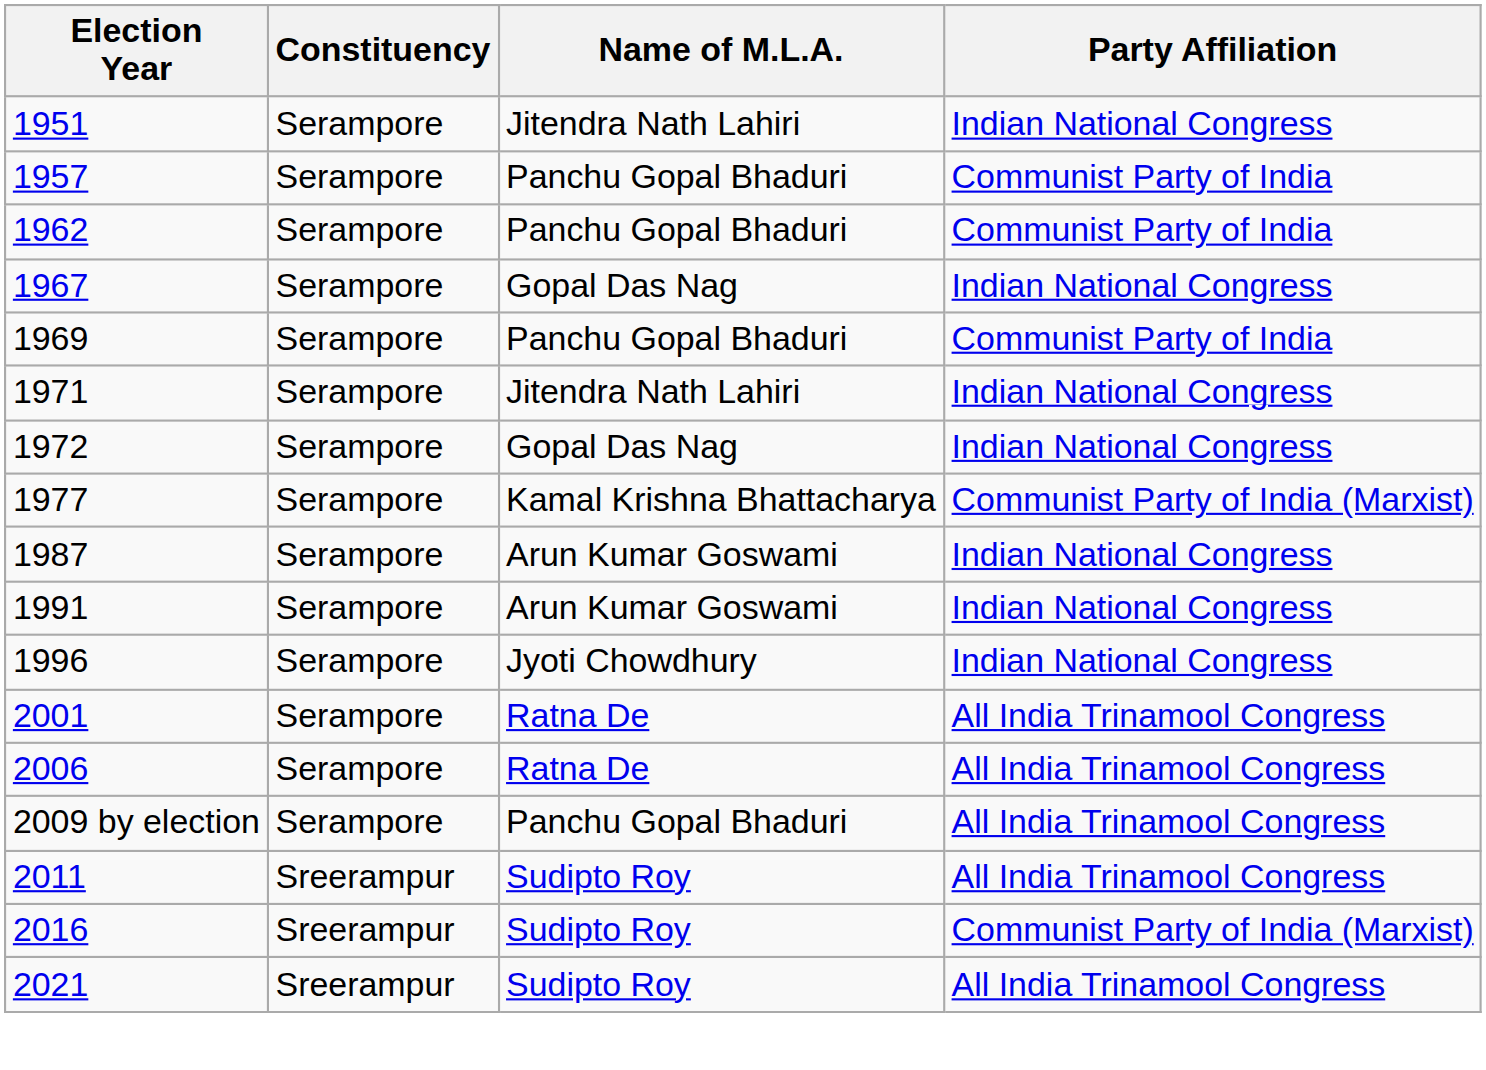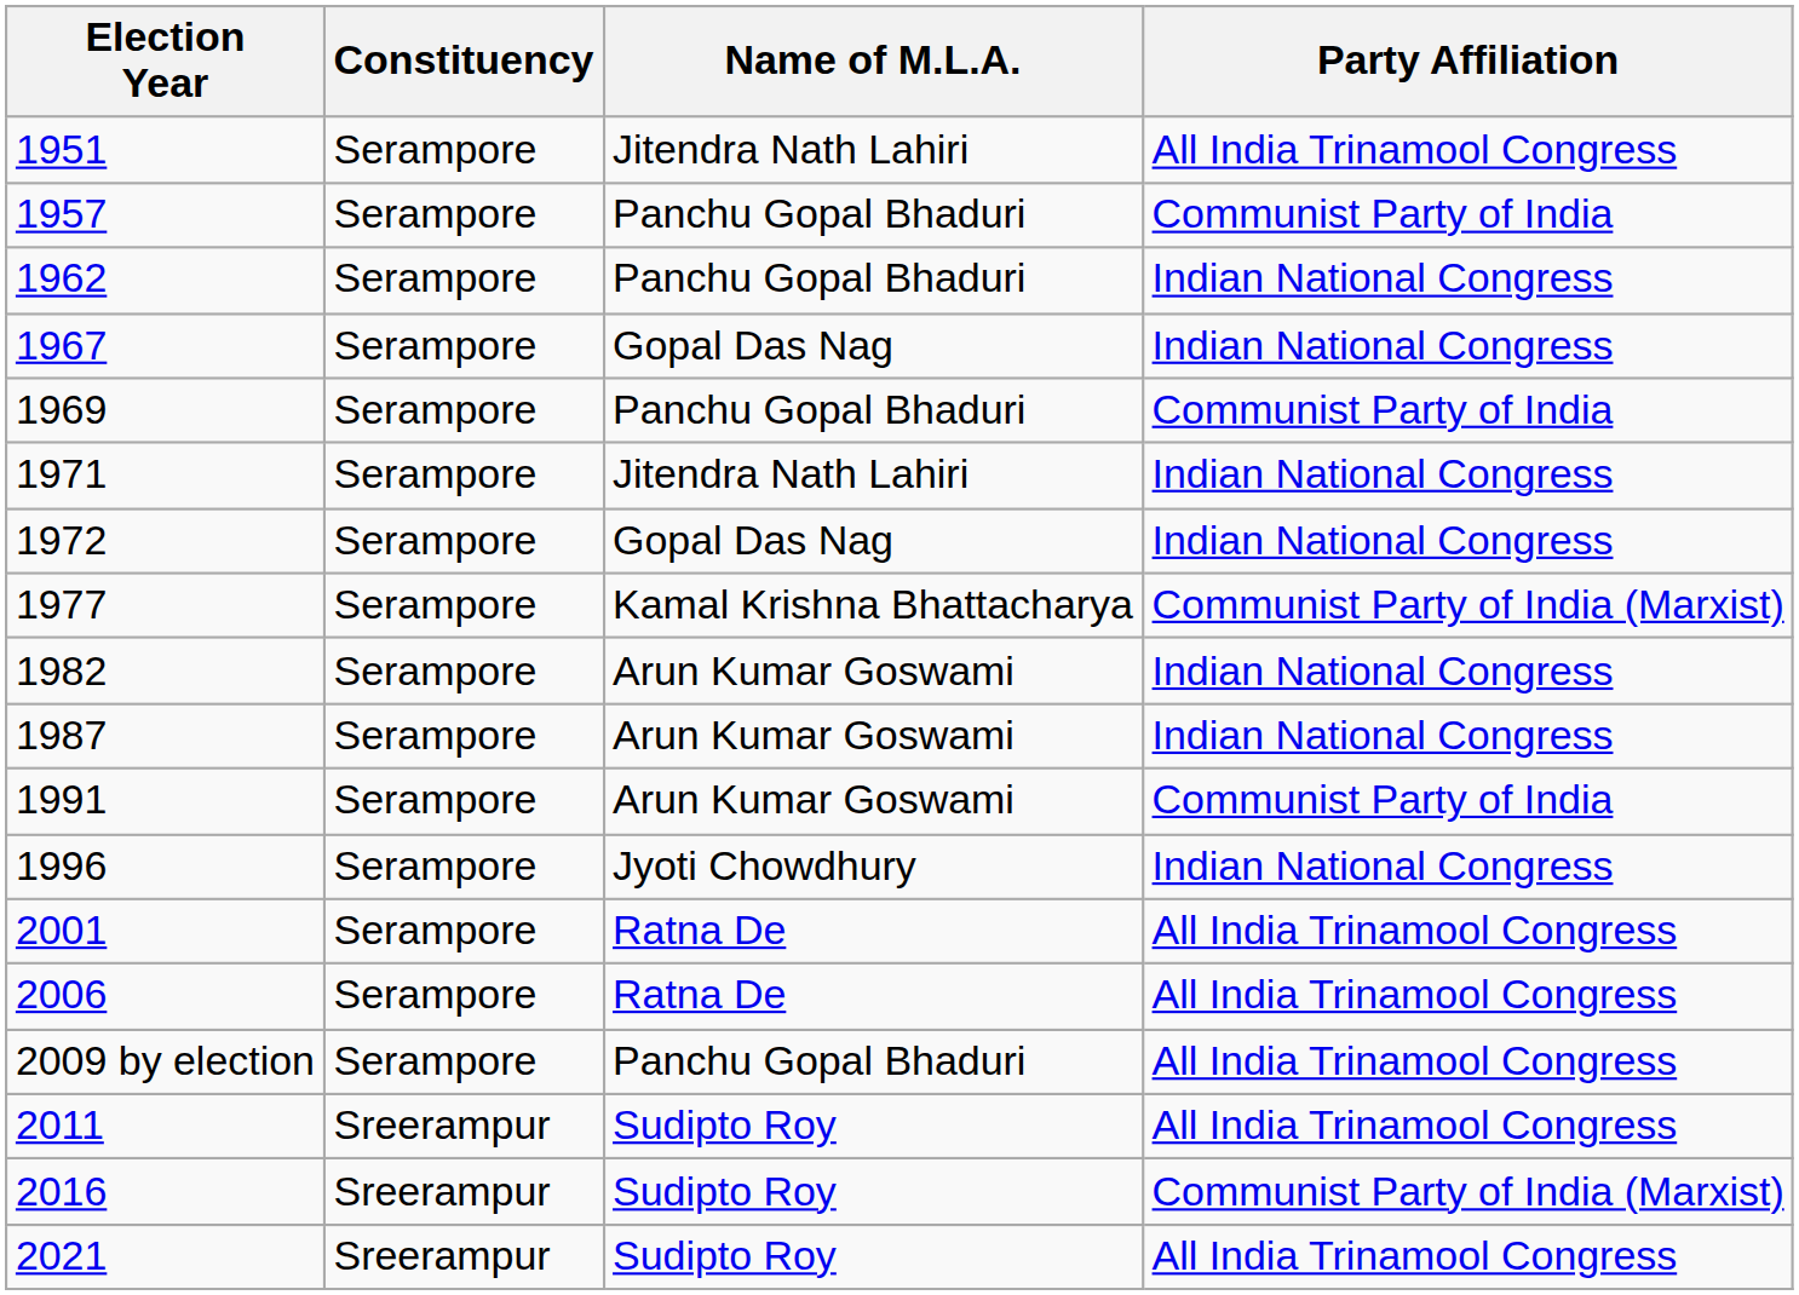1951 | Party Affiliation: Indian National Congress -> All India Trinamool Congress
1962 | Party Affiliation: Communist Party of India -> Indian National Congress
+ row: 1982 | Serampore | Arun Kumar Goswami | Indian National Congress
1991 | Party Affiliation: Indian National Congress -> Communist Party of India
